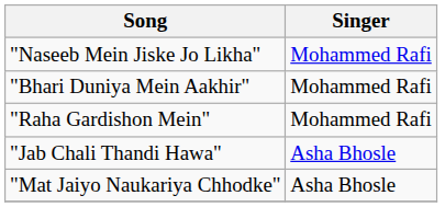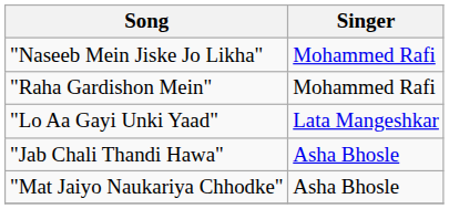- row: "Bhari Duniya Mein Aakhir" | Mohammed Rafi
+ row: "Lo Aa Gayi Unki Yaad" | Lata Mangeshkar
